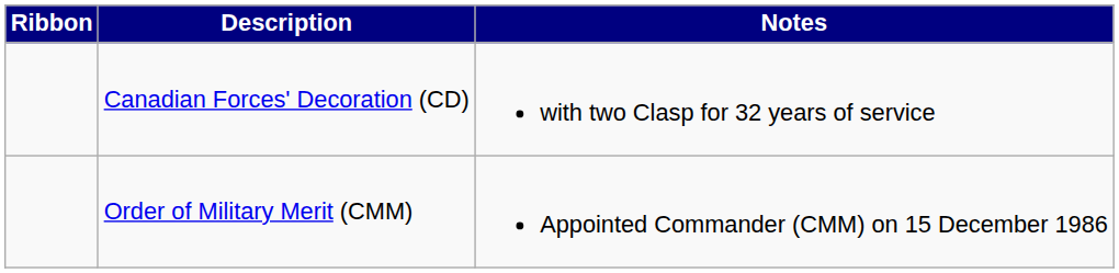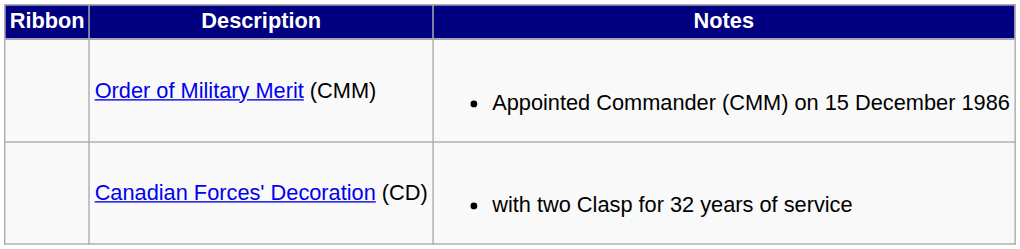rows swapped: Order of Military Merit (CMM) <-> Canadian Forces' Decoration (CD)
